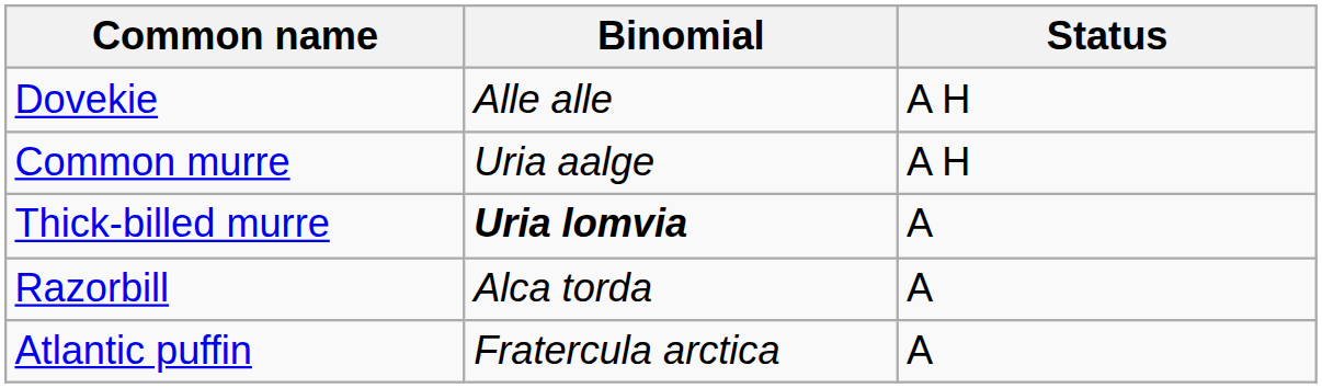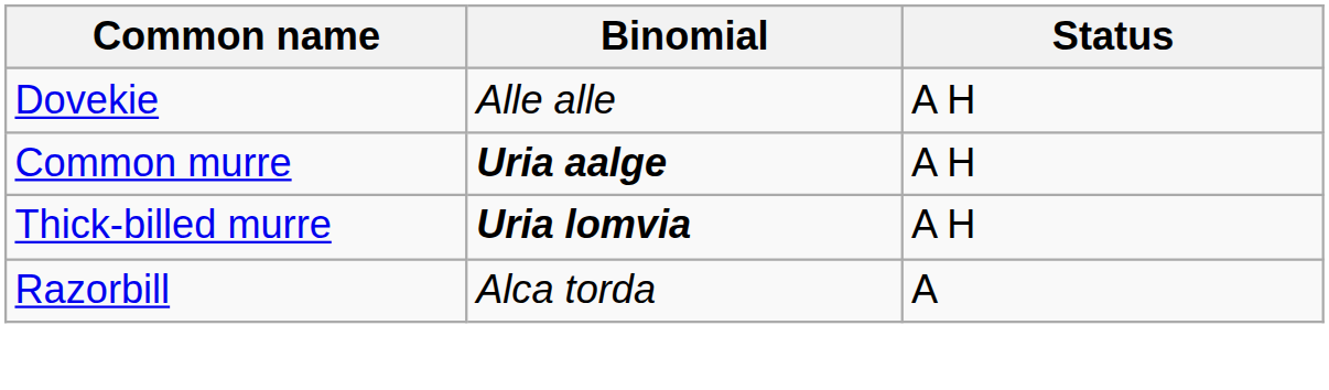Common murre | Binomial: normal -> bold
Thick-billed murre | Status: A -> A H
- row: Atlantic puffin | Fratercula arctica | A
